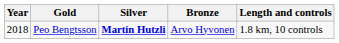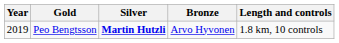Peo Bengtsson | Year: 2018 -> 2019
